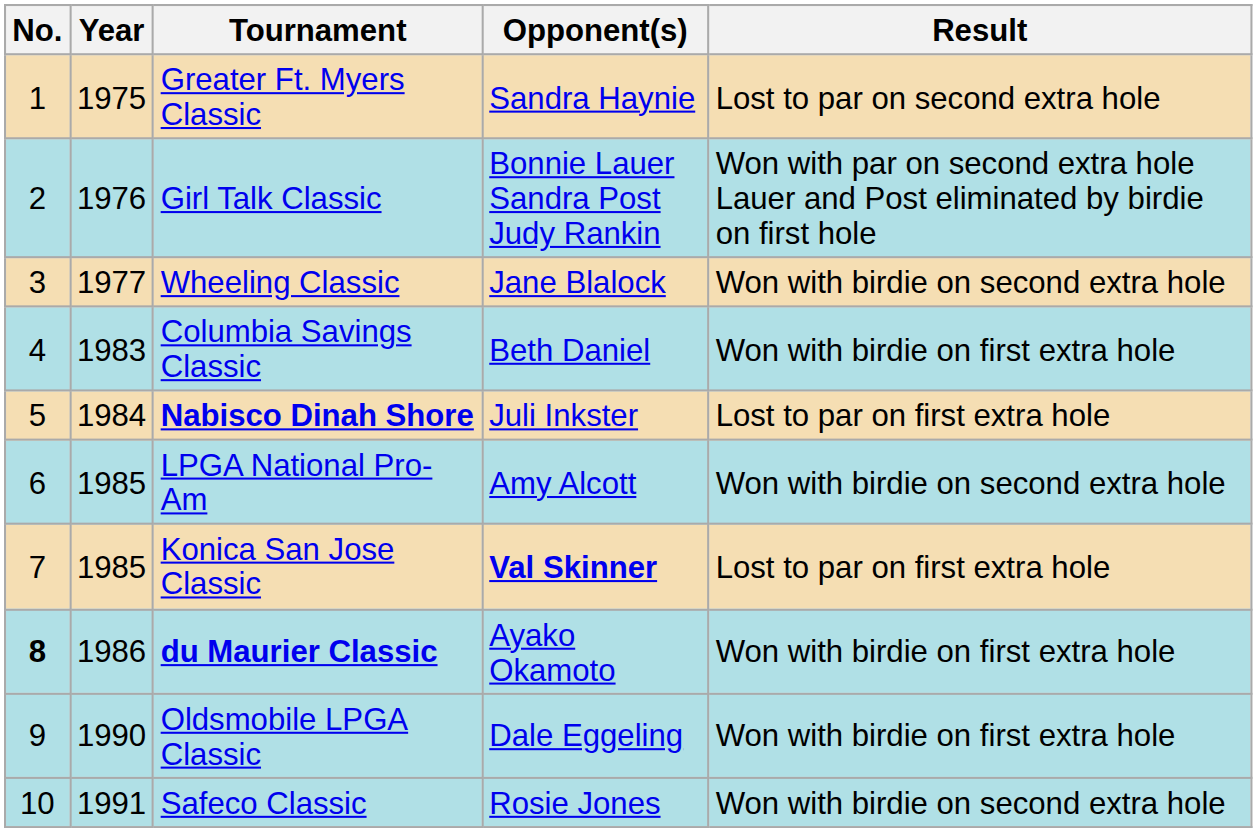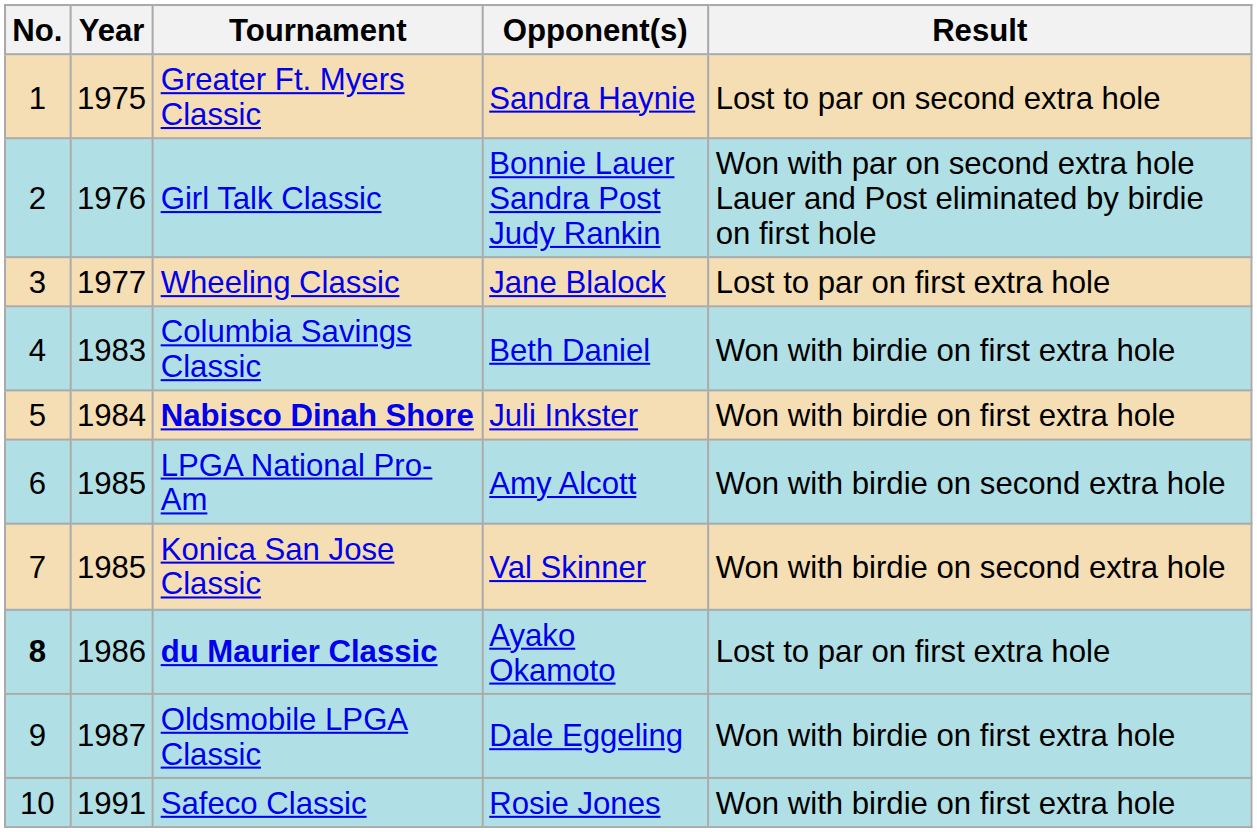Wheeling Classic | Result: Won with birdie on second extra hole -> Lost to par on first extra hole
Nabisco Dinah Shore | Result: Lost to par on first extra hole -> Won with birdie on first extra hole
Konica San Jose Classic | Opponent(s): bold -> normal
Konica San Jose Classic | Result: Lost to par on first extra hole -> Won with birdie on second extra hole
du Maurier Classic | Result: Won with birdie on first extra hole -> Lost to par on first extra hole
Oldsmobile LPGA Classic | Year: 1990 -> 1987
Safeco Classic | Result: Won with birdie on second extra hole -> Won with birdie on first extra hole
